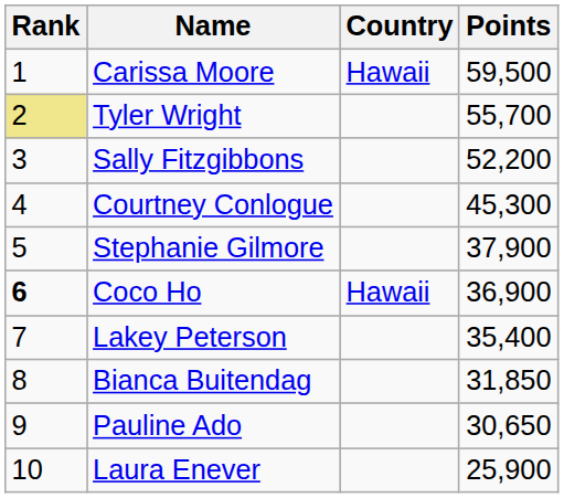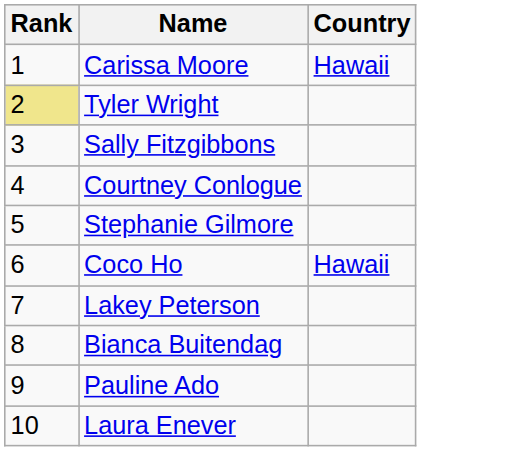- column: Points | 59,500 | 55,700 | 52,200 | 45,300 | 37,900 | 36,900 | 35,400 | 31,850 | 30,650 | 25,900
Coco Ho | Rank: bold -> normal
